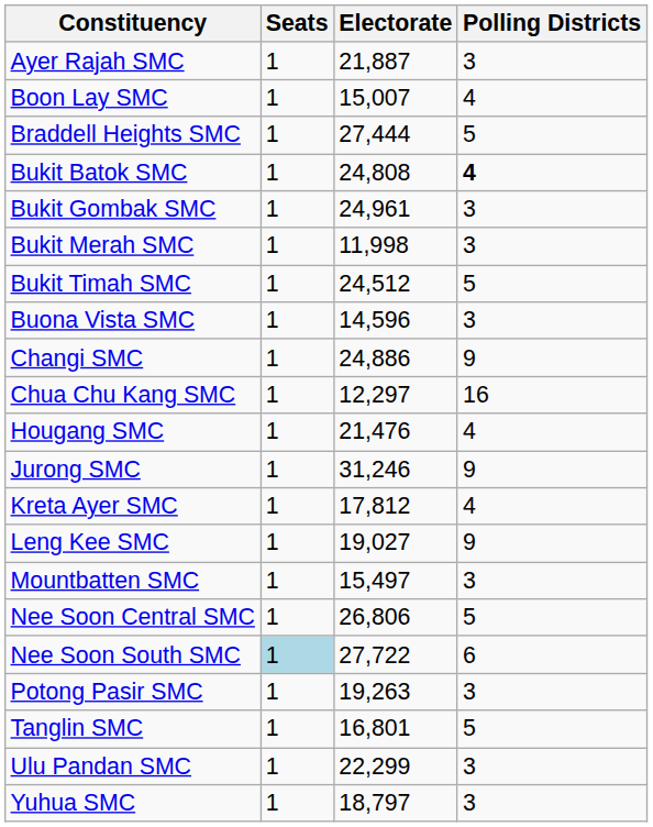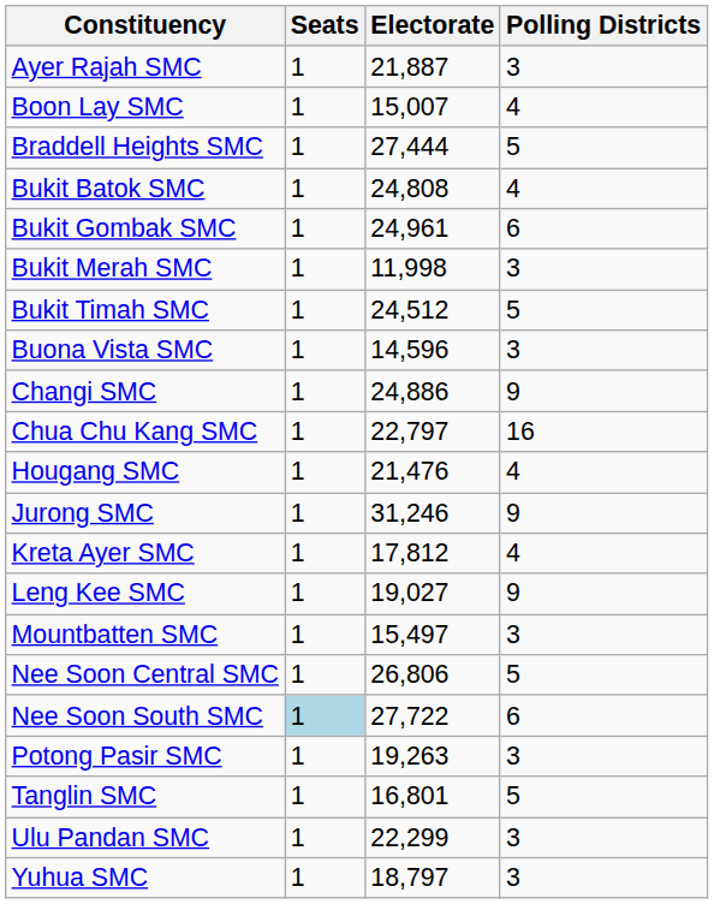Bukit Batok SMC | Polling Districts: bold -> normal
Bukit Gombak SMC | Polling Districts: 3 -> 6
Chua Chu Kang SMC | Electorate: 12,297 -> 22,797
